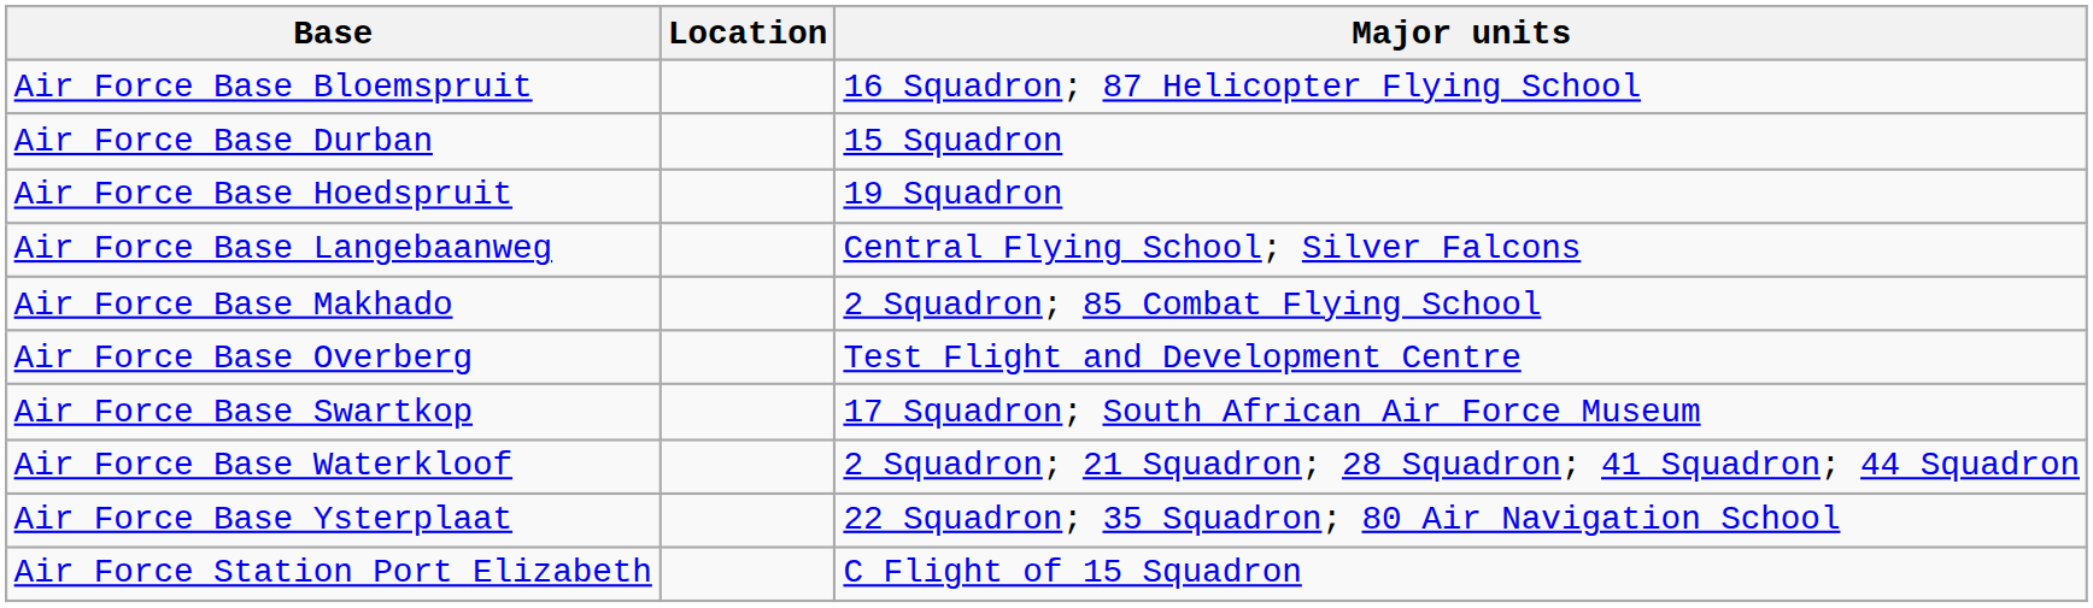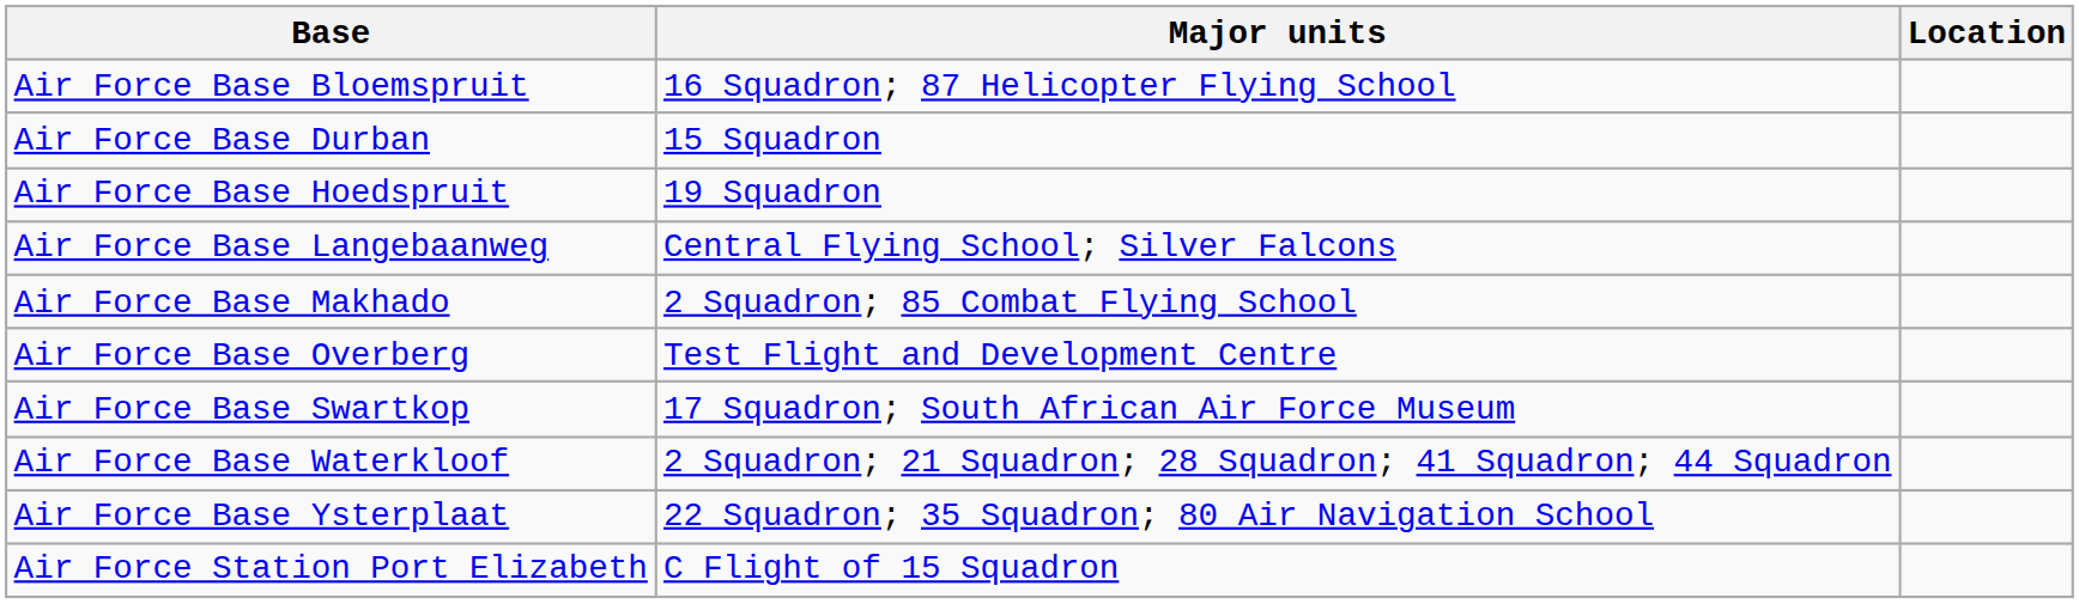columns swapped: Location <-> Major units
